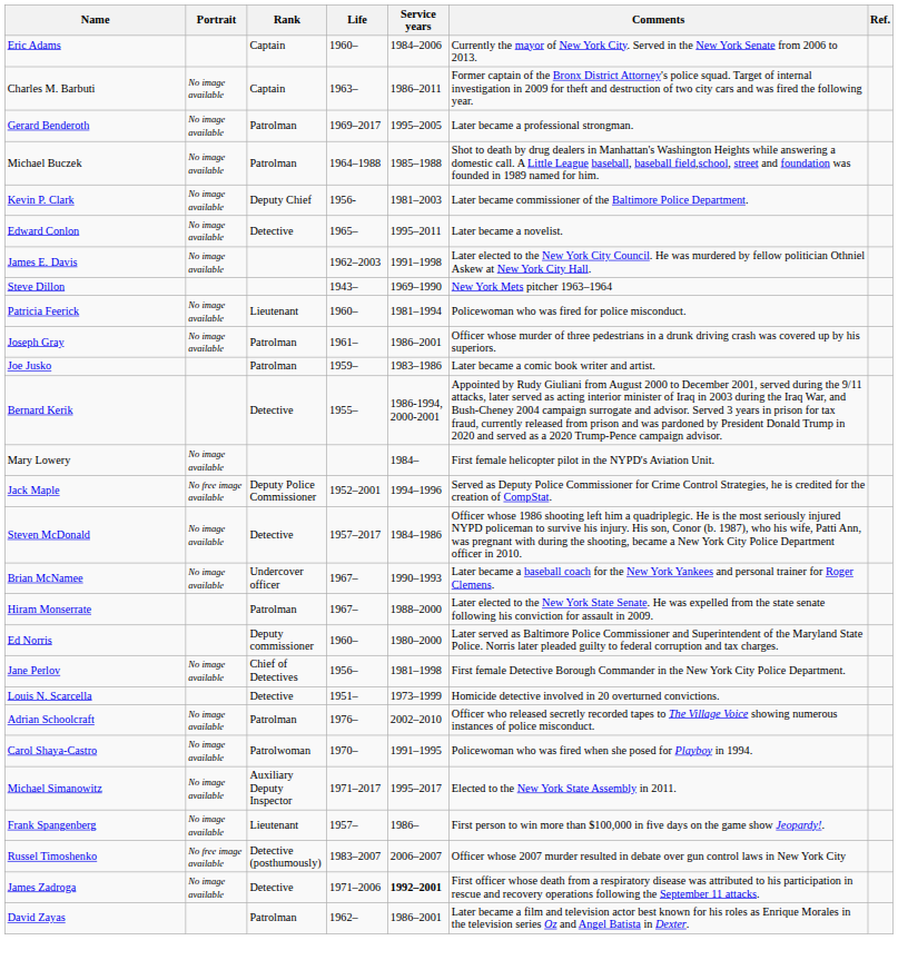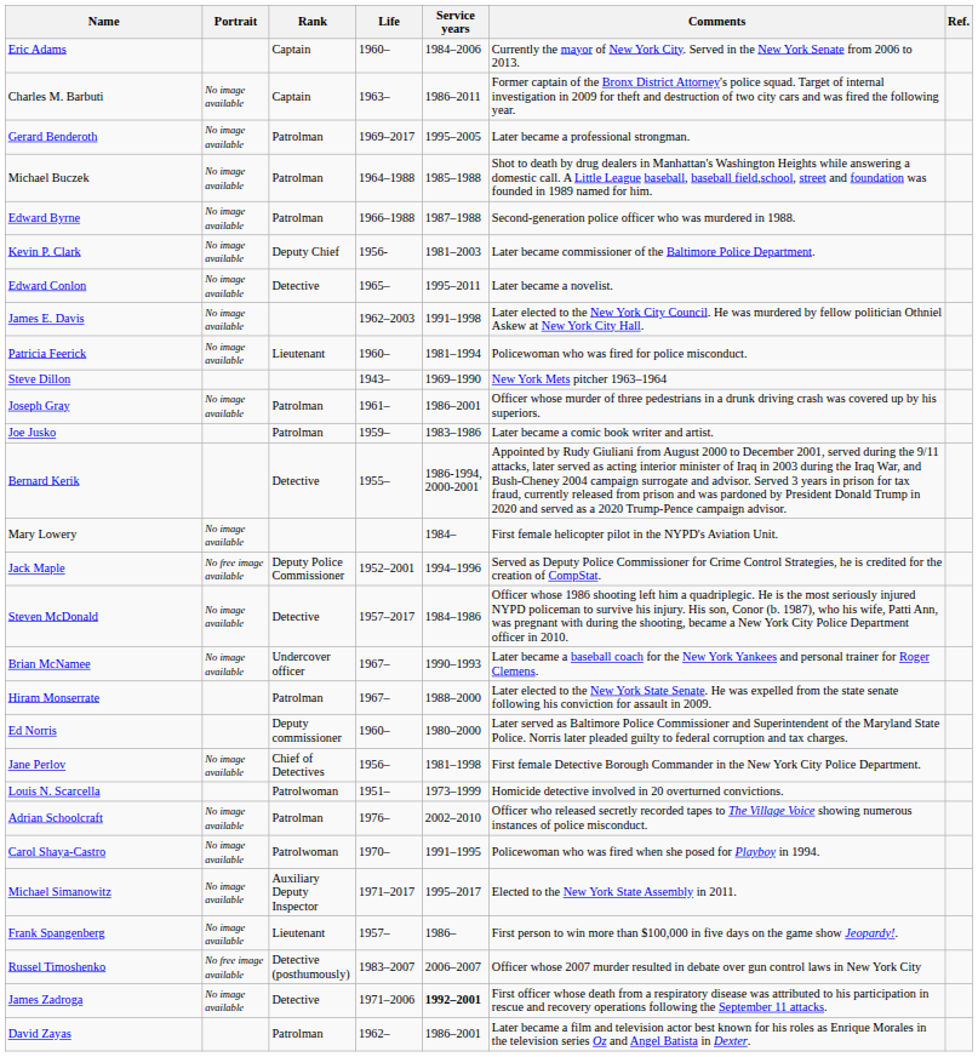+ row: Edward Byrne | No image available | Patrolman | 1966–1988 | 1987–1988 | Second-generation police officer who was murdered in 1988.
rows swapped: Steve Dillon <-> Patricia Feerick
Louis N. Scarcella | Rank: Detective -> Patrolwoman
